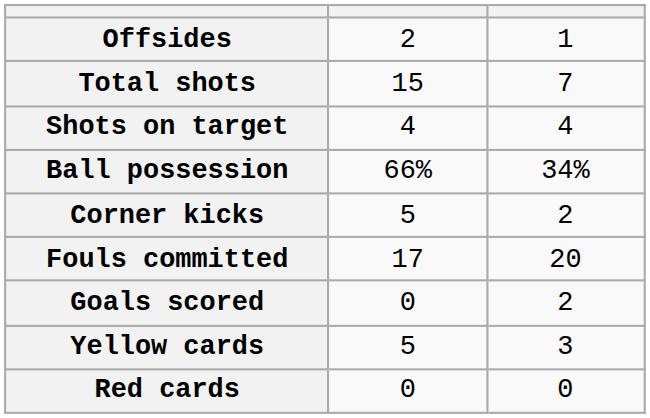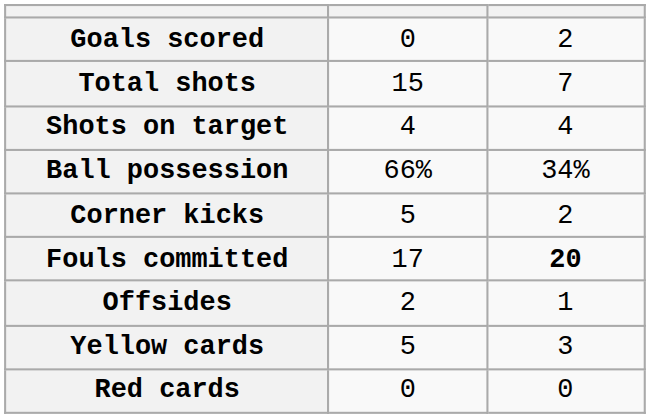rows swapped: Goals scored <-> Offsides
Fouls committed | column 3: normal -> bold
